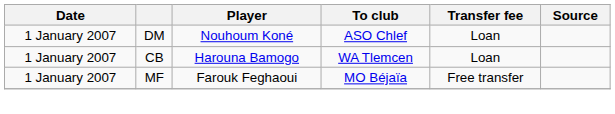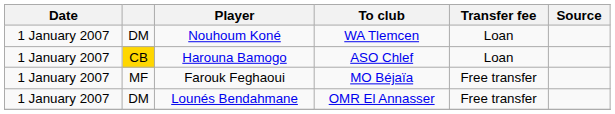Nouhoum Koné | To club: ASO Chlef -> WA Tlemcen
Harouna Bamogo | column 2: no background -> gold background
Harouna Bamogo | To club: WA Tlemcen -> ASO Chlef
+ row: 1 January 2007 | DM | Lounés Bendahmane | OMR El Annasser | Free transfer
